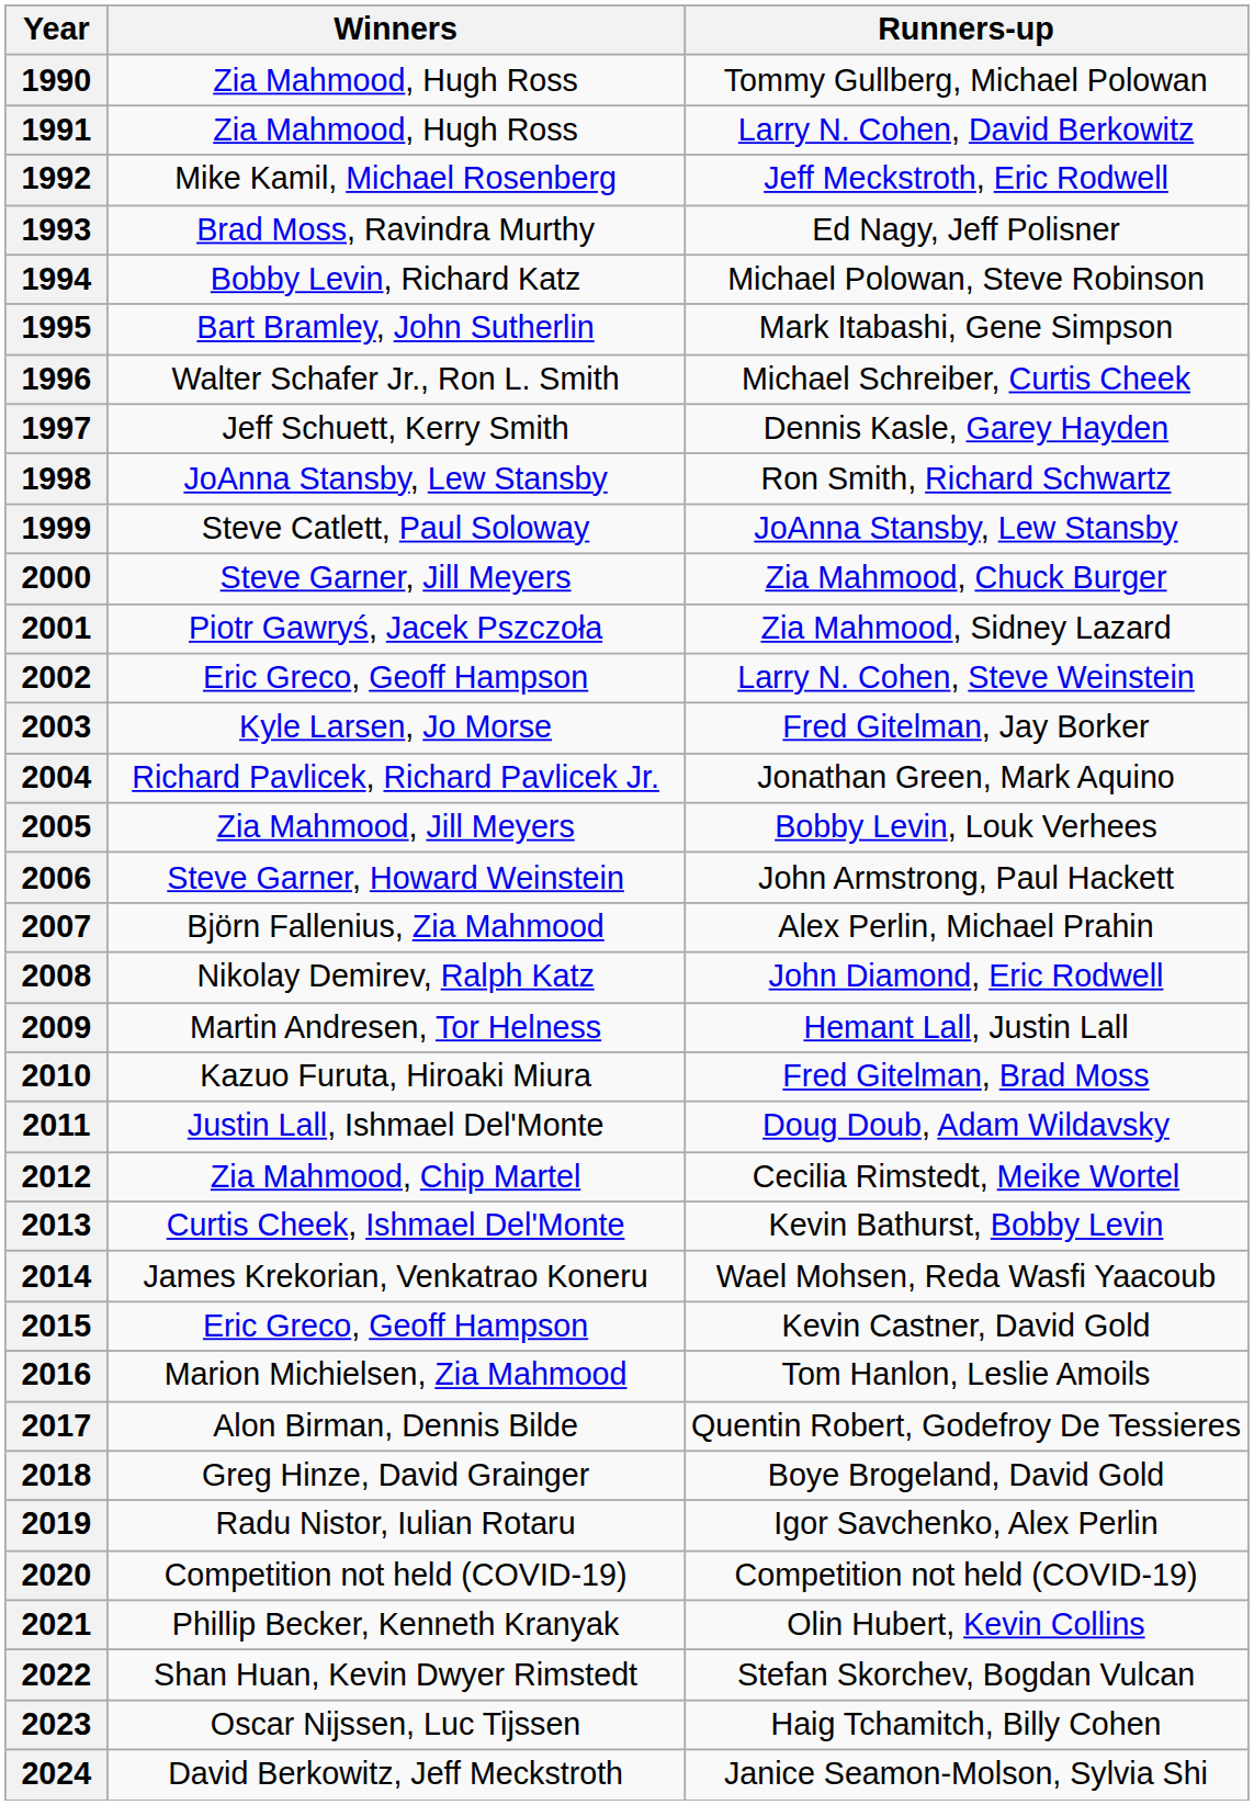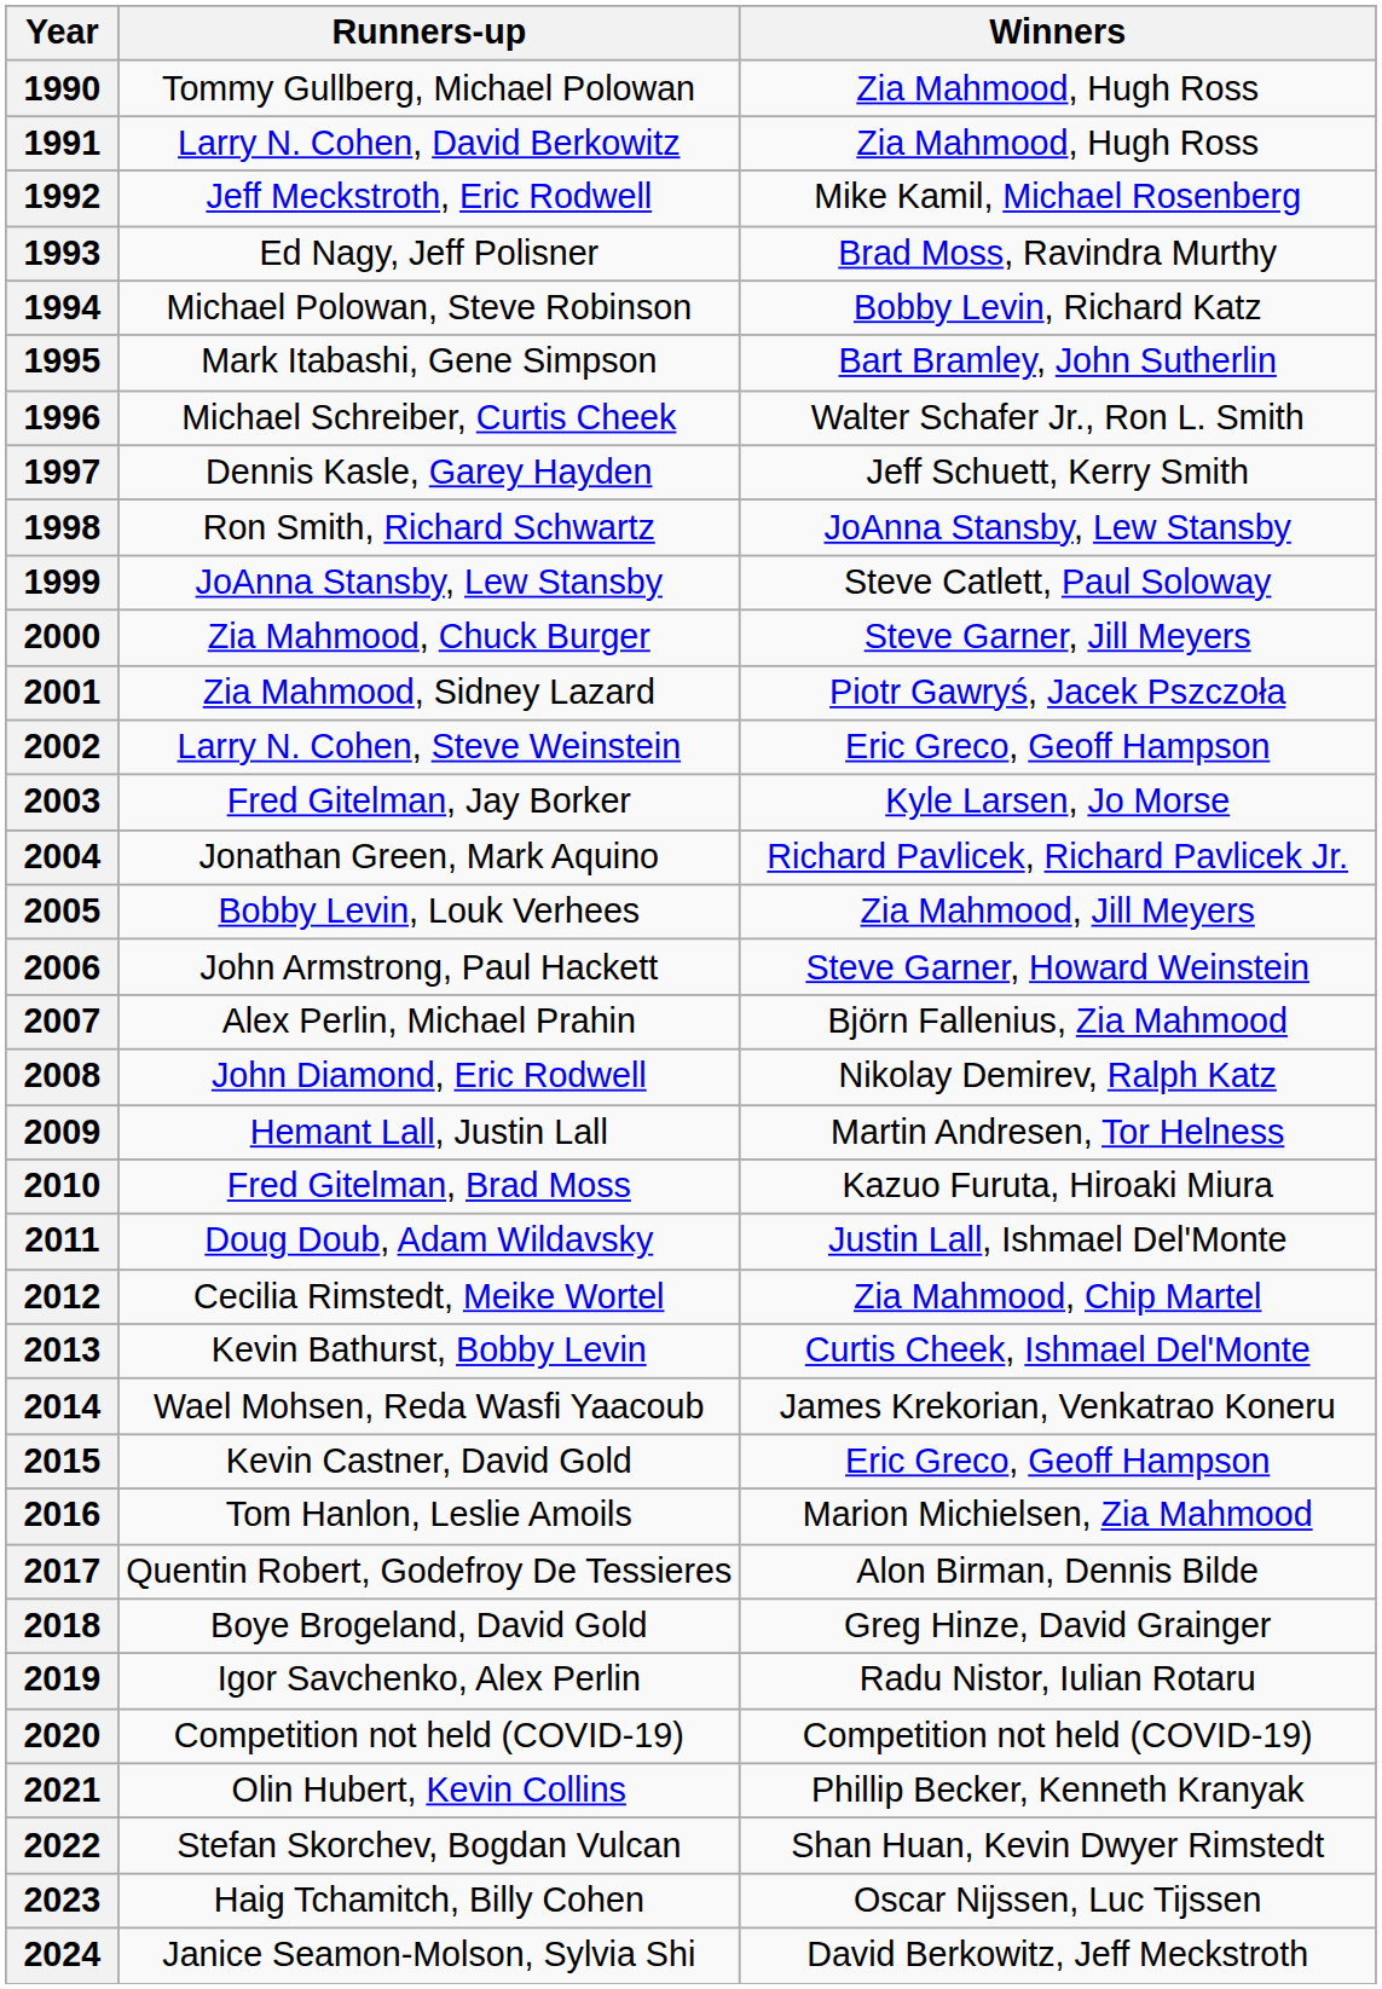columns swapped: Winners <-> Runners-up
